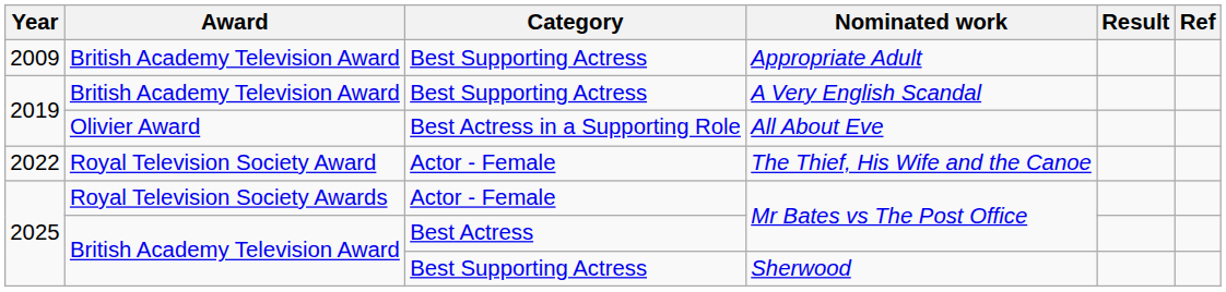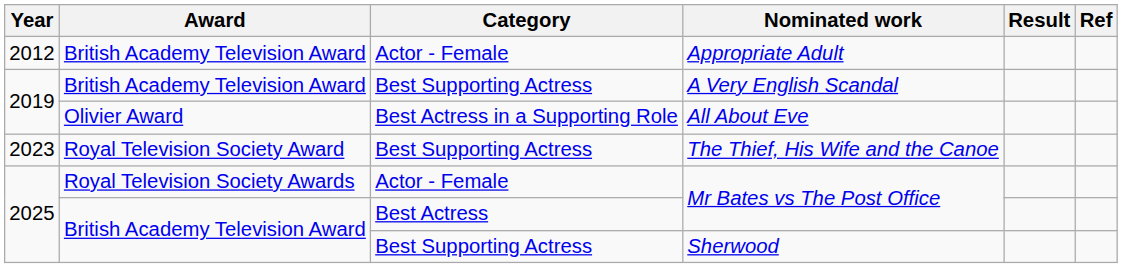Appropriate Adult | Year: 2009 -> 2012
Appropriate Adult | Category: Best Supporting Actress -> Actor - Female
The Thief, His Wife and the Canoe | Year: 2022 -> 2023
The Thief, His Wife and the Canoe | Category: Actor - Female -> Best Supporting Actress
